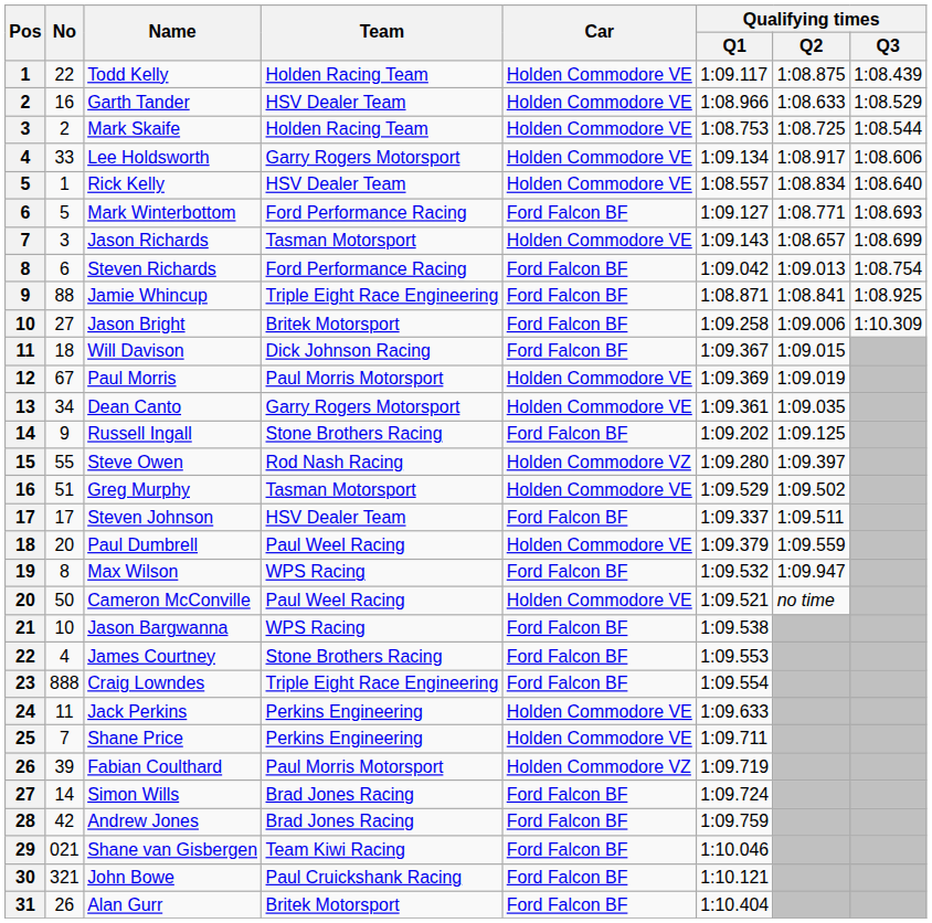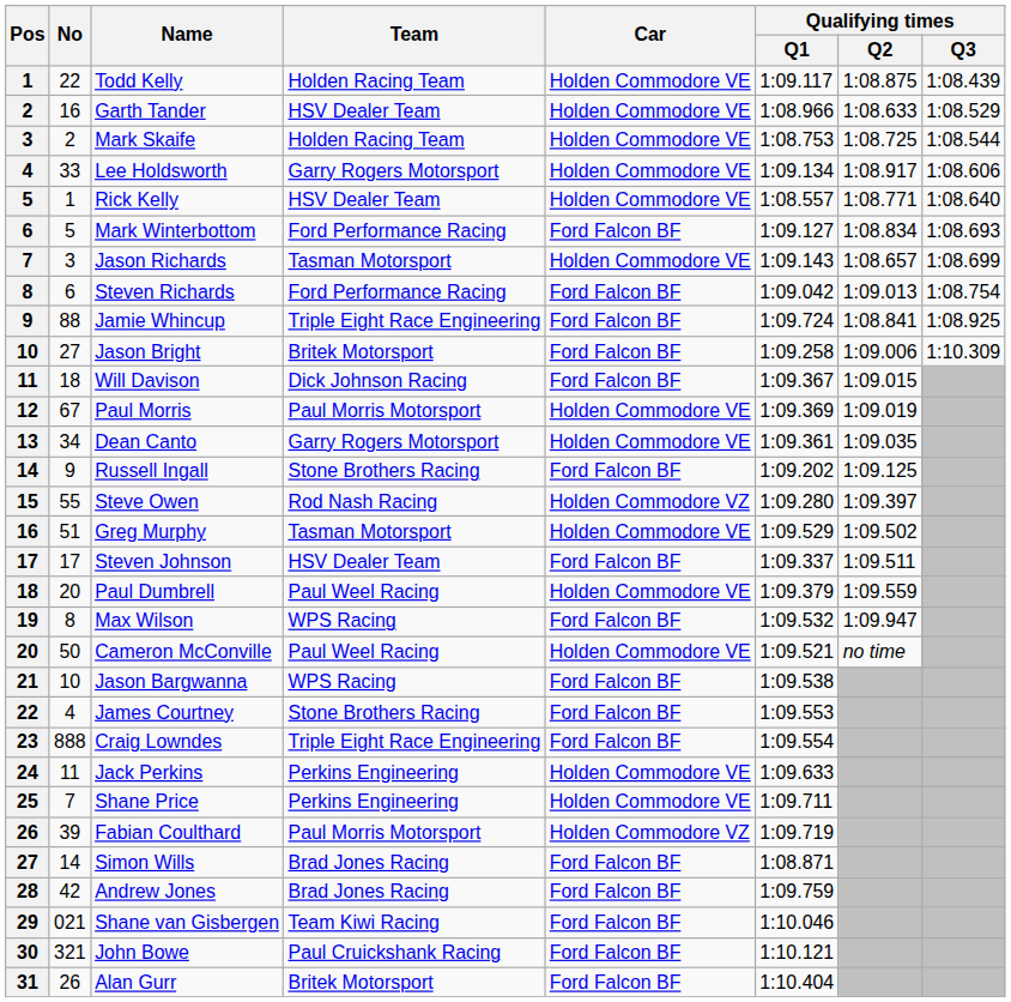Rick Kelly | Qualifying times / Q2: 1:08.834 -> 1:08.771
Mark Winterbottom | Qualifying times / Q2: 1:08.771 -> 1:08.834
Jamie Whincup | Qualifying times / Q1: 1:08.871 -> 1:09.724
Simon Wills | Qualifying times / Q1: 1:09.724 -> 1:08.871
